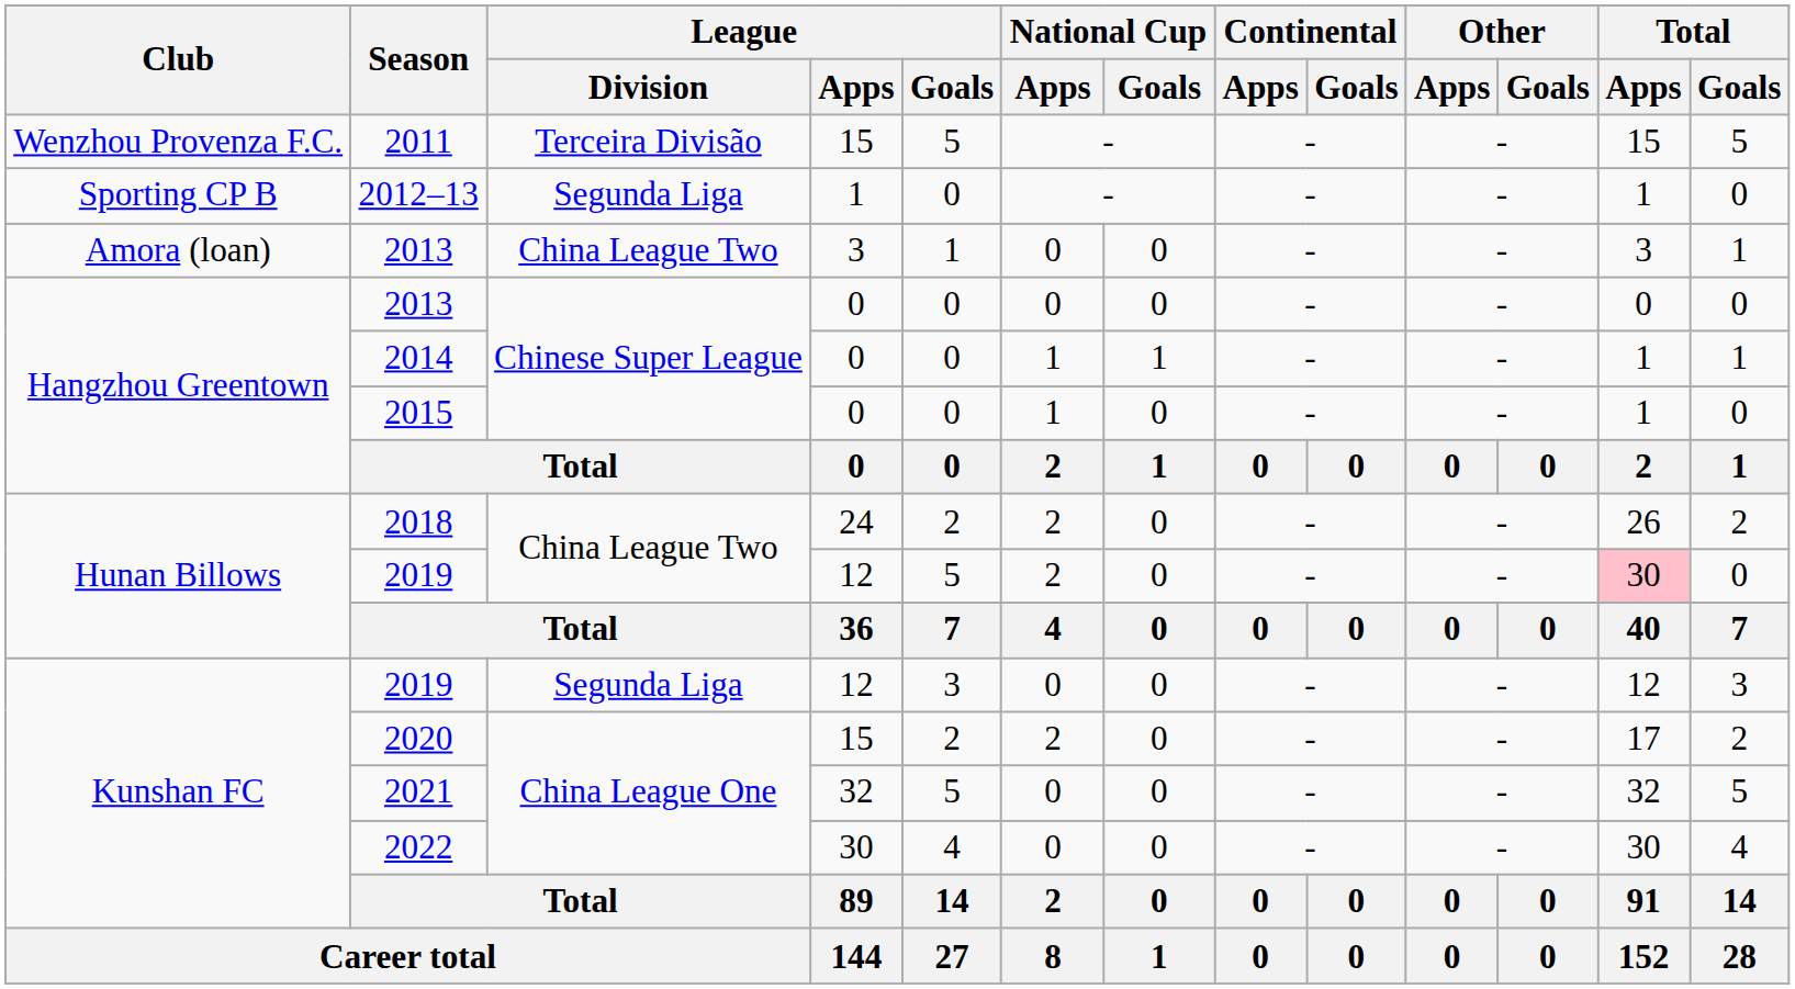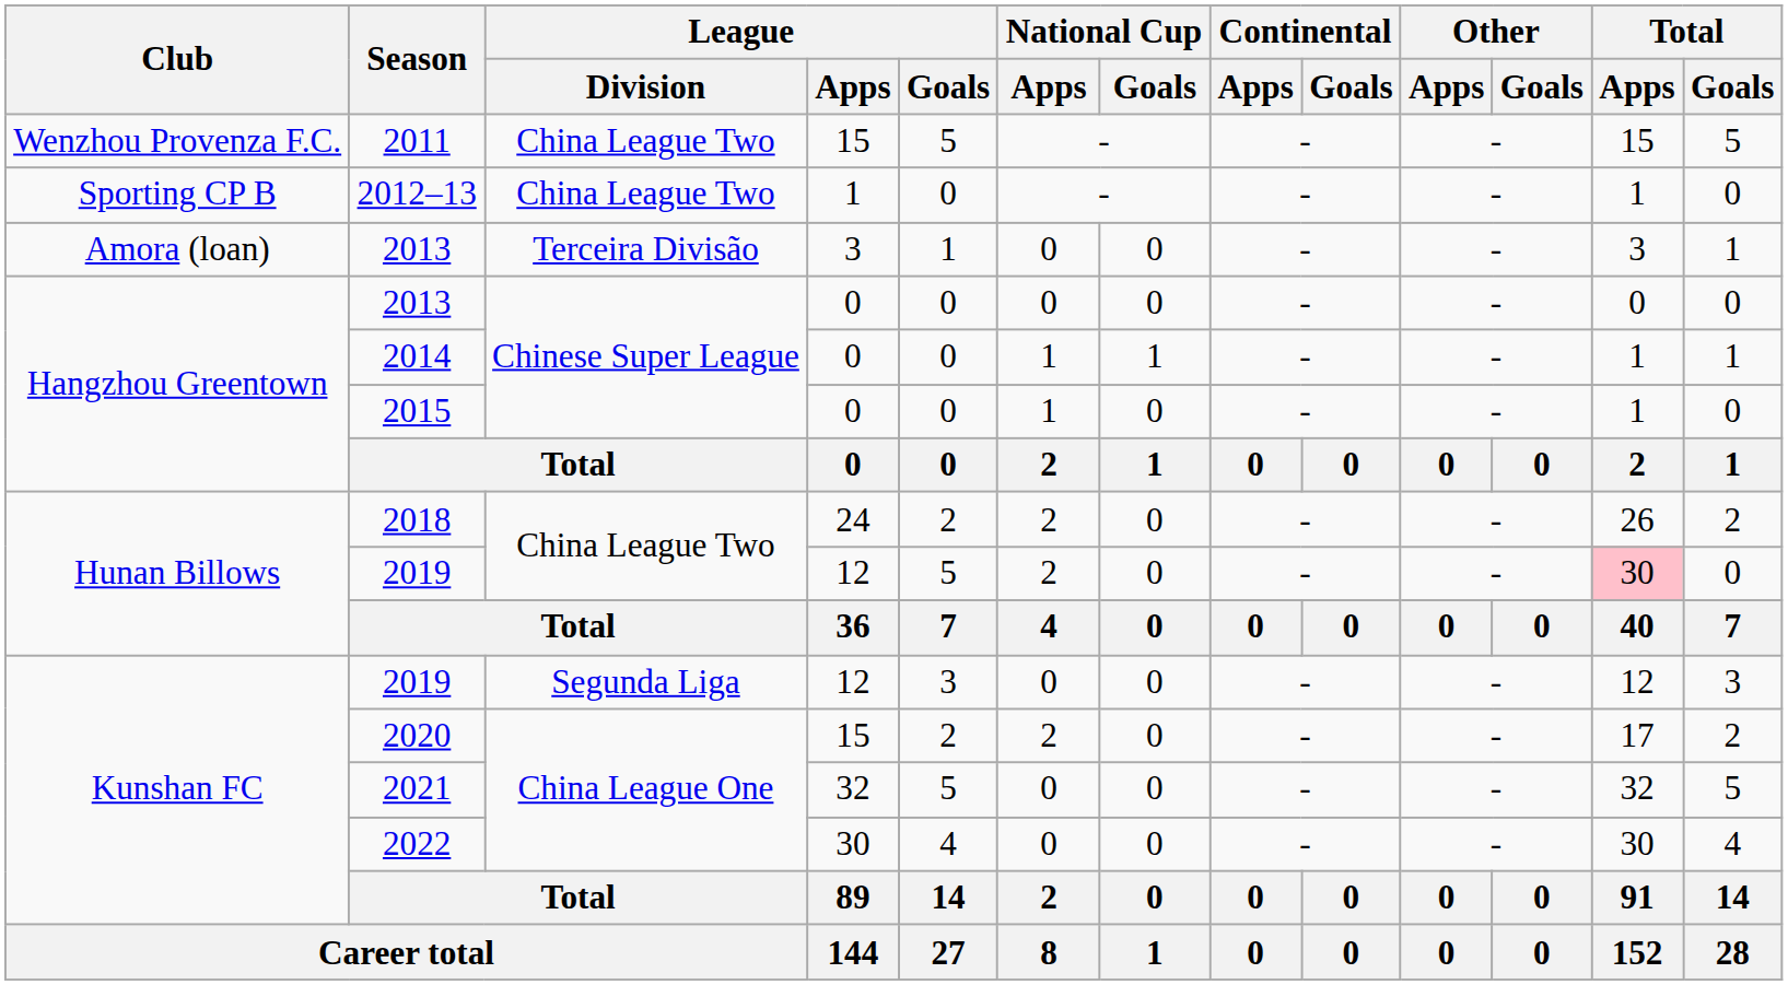2011 | League / Division: Terceira Divisão -> China League Two
2012–13 | League / Division: Segunda Liga -> China League Two
Amora (loan) / 2013 | League / Division: China League Two -> Terceira Divisão
